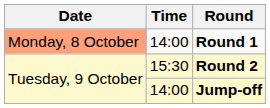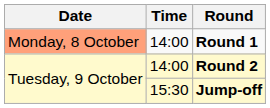Round 2 | Time: 15:30 -> 14:00
Jump-off | Time: 14:00 -> 15:30
